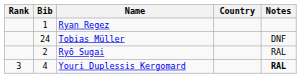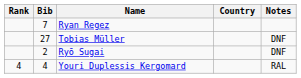Ryan Regez | Bib: 1 -> 7
Tobias Müller | Bib: 24 -> 27
Ryō Sugai | Notes: RAL -> DNF
Youri Duplessis Kergomard | Rank: 3 -> 4
Youri Duplessis Kergomard | Notes: bold -> normal
